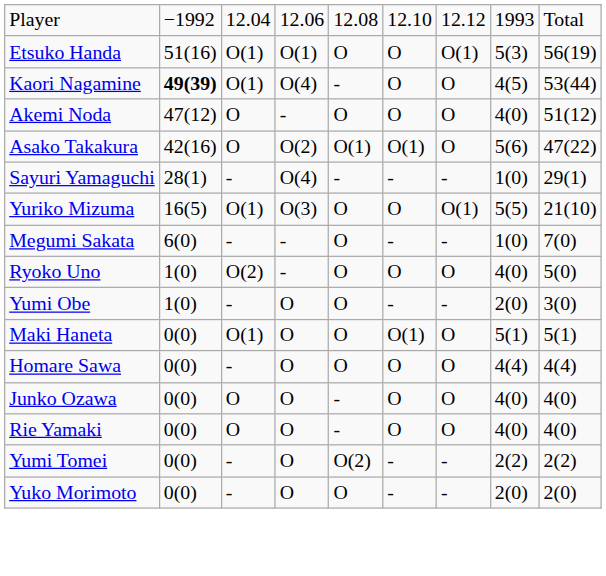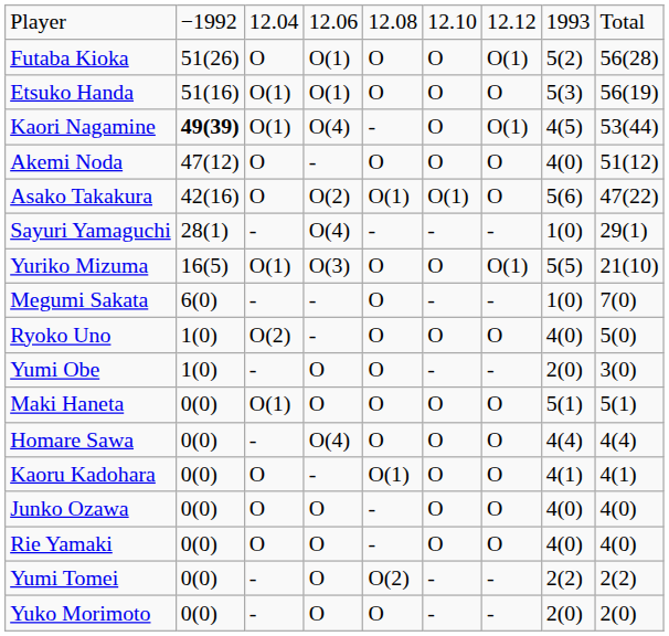+ row: Futaba Kioka | 51(26) | O | O(1) | O | O | O(1) | 5(2) | 56(28)
Etsuko Handa | column 7: O(1) -> O
Kaori Nagamine | column 7: O -> O(1)
Maki Haneta | column 6: O(1) -> O
Homare Sawa | column 4: O -> O(4)
+ row: Kaoru Kadohara | 0(0) | O | - | O(1) | O | O | 4(1) | 4(1)
